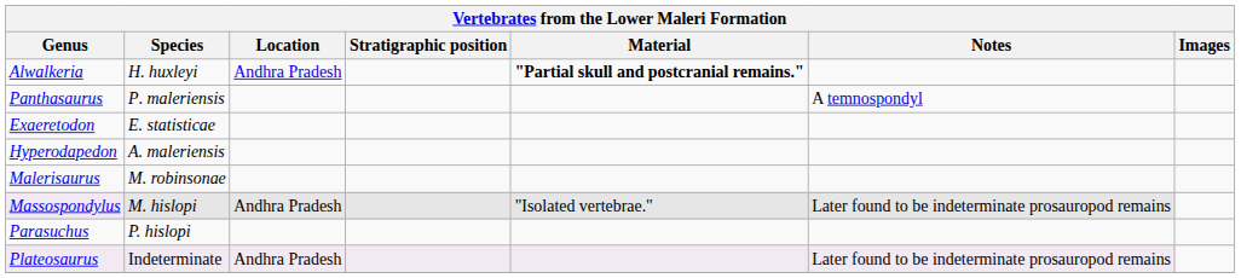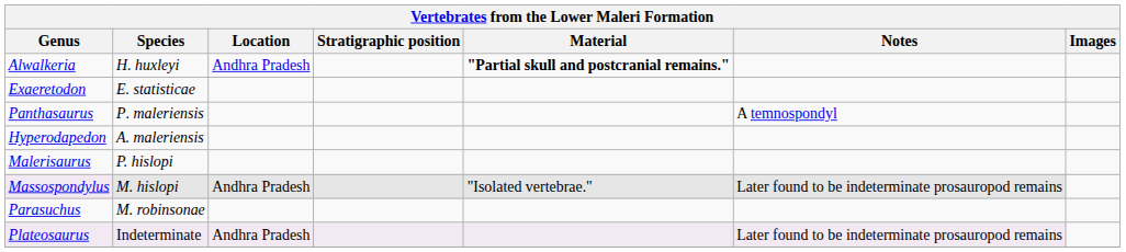rows swapped: Panthasaurus <-> Exaeretodon
Malerisaurus | Species: M. robinsonae -> P. hislopi
Parasuchus | Species: P. hislopi -> M. robinsonae
